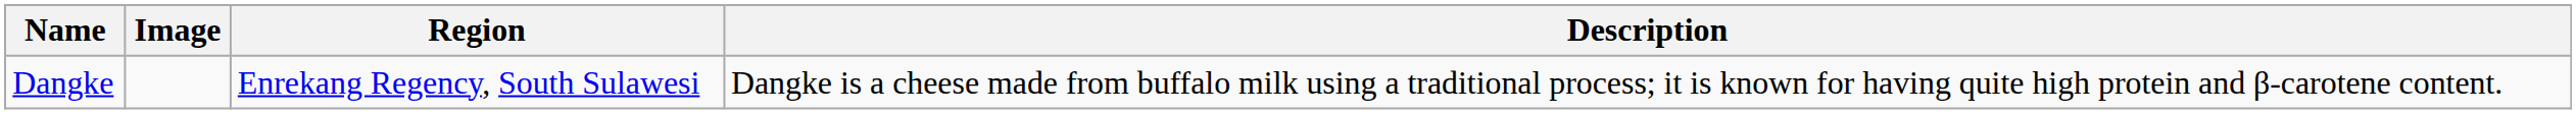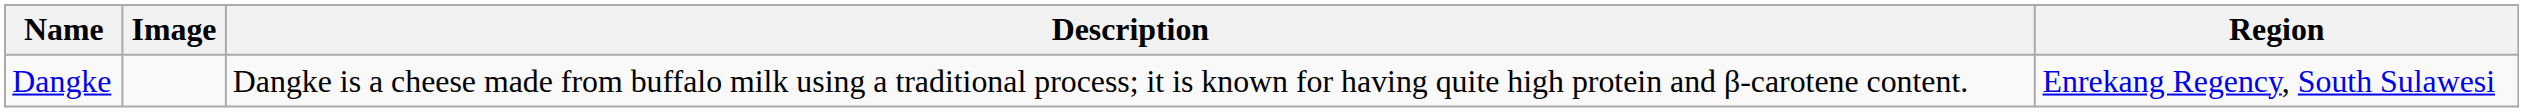columns swapped: Region <-> Description
